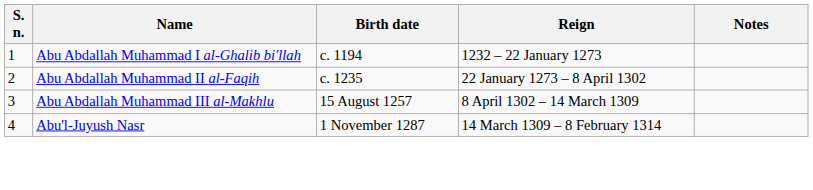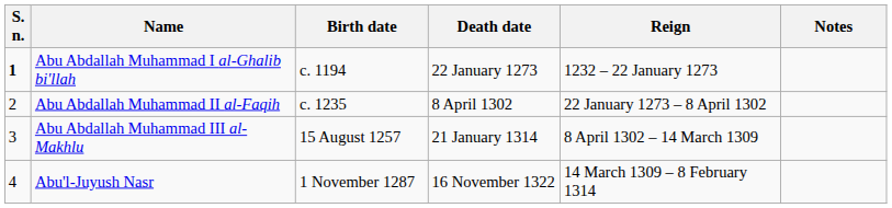+ column: Death date | 22 January 1273 | 8 April 1302 | 21 January 1314 | 16 November 1322
Abu Abdallah Muhammad I al-Ghalib bi'llah | S. n.: normal -> bold
